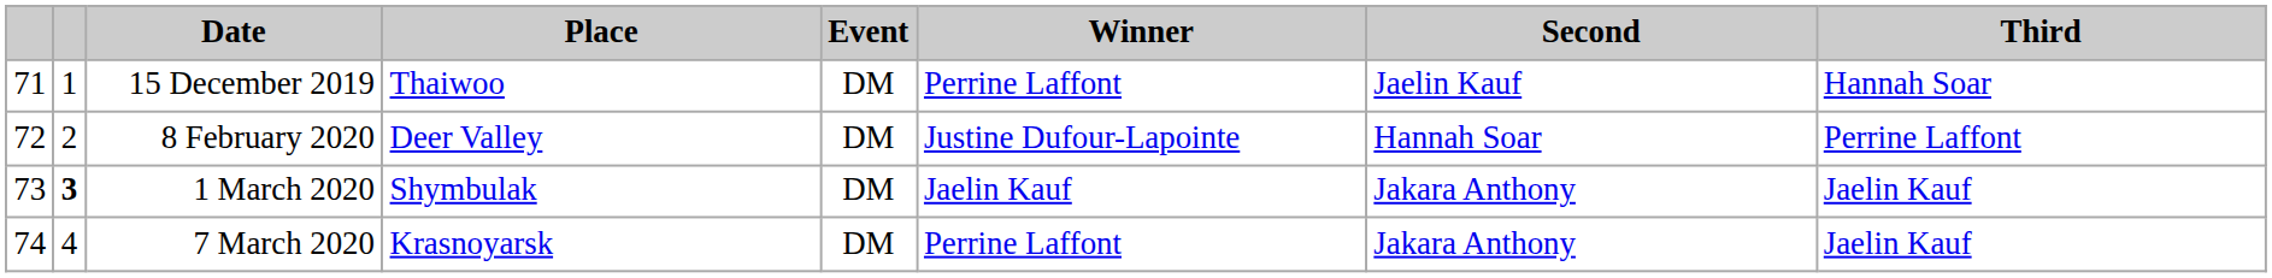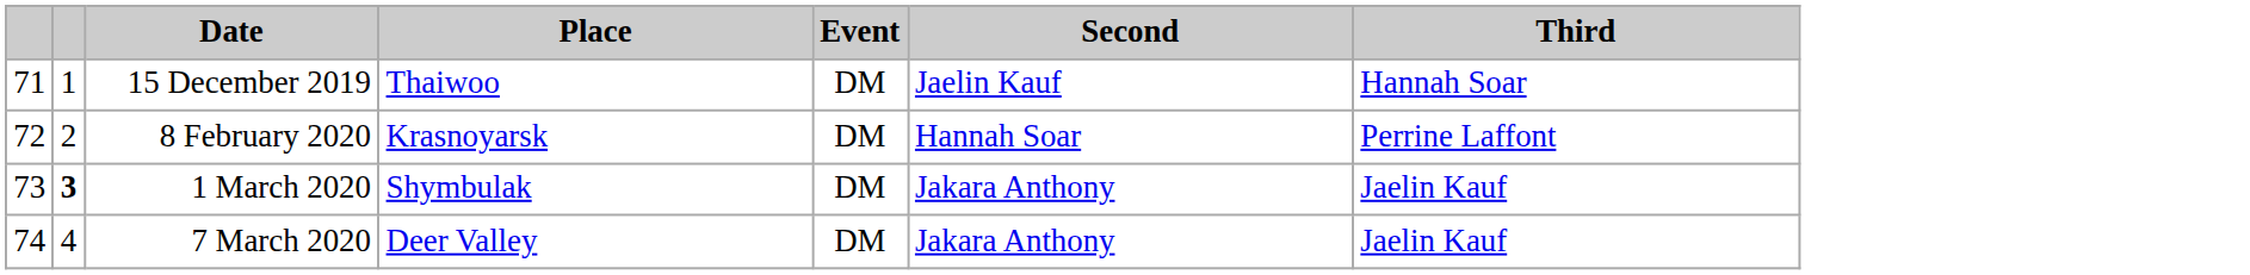- column: Winner | Perrine Laffont | Justine Dufour-Lapointe | Jaelin Kauf | Perrine Laffont
8 February 2020 | Place: Deer Valley -> Krasnoyarsk
7 March 2020 | Place: Krasnoyarsk -> Deer Valley
